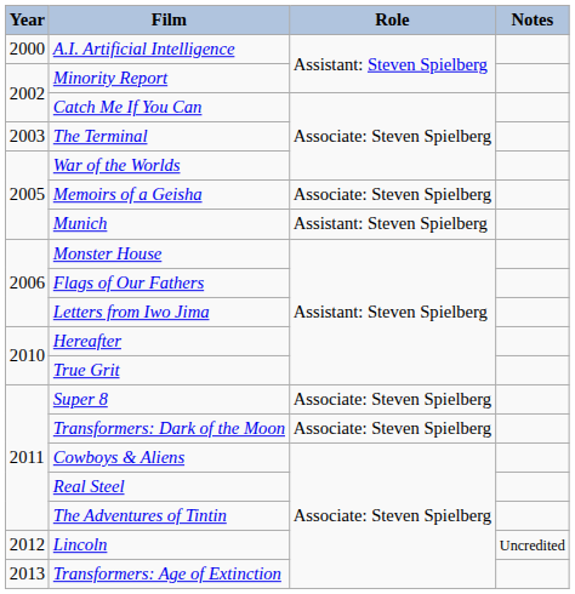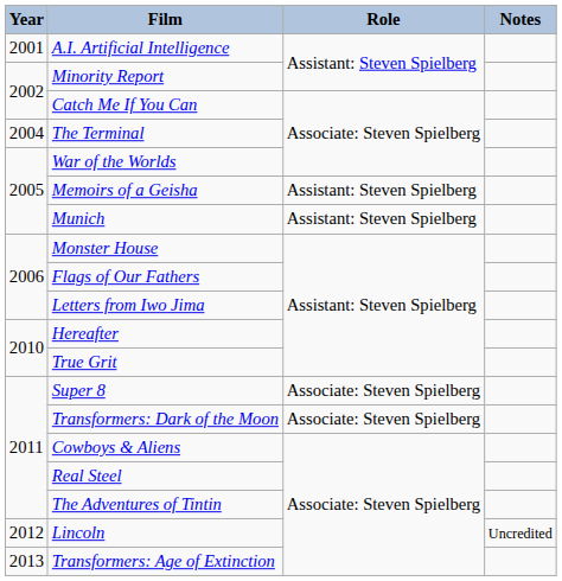A.I. Artificial Intelligence | Year: 2000 -> 2001
The Terminal | Year: 2003 -> 2004
Memoirs of a Geisha | Role: Associate: Steven Spielberg -> Assistant: Steven Spielberg
